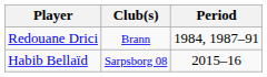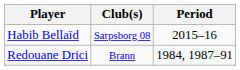rows swapped: Habib Bellaïd <-> Redouane Drici
